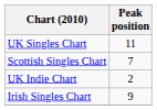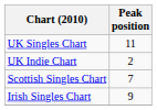rows swapped: Scottish Singles Chart <-> UK Indie Chart
